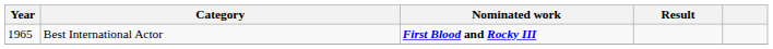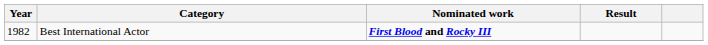Best International Actor | Year: 1965 -> 1982
